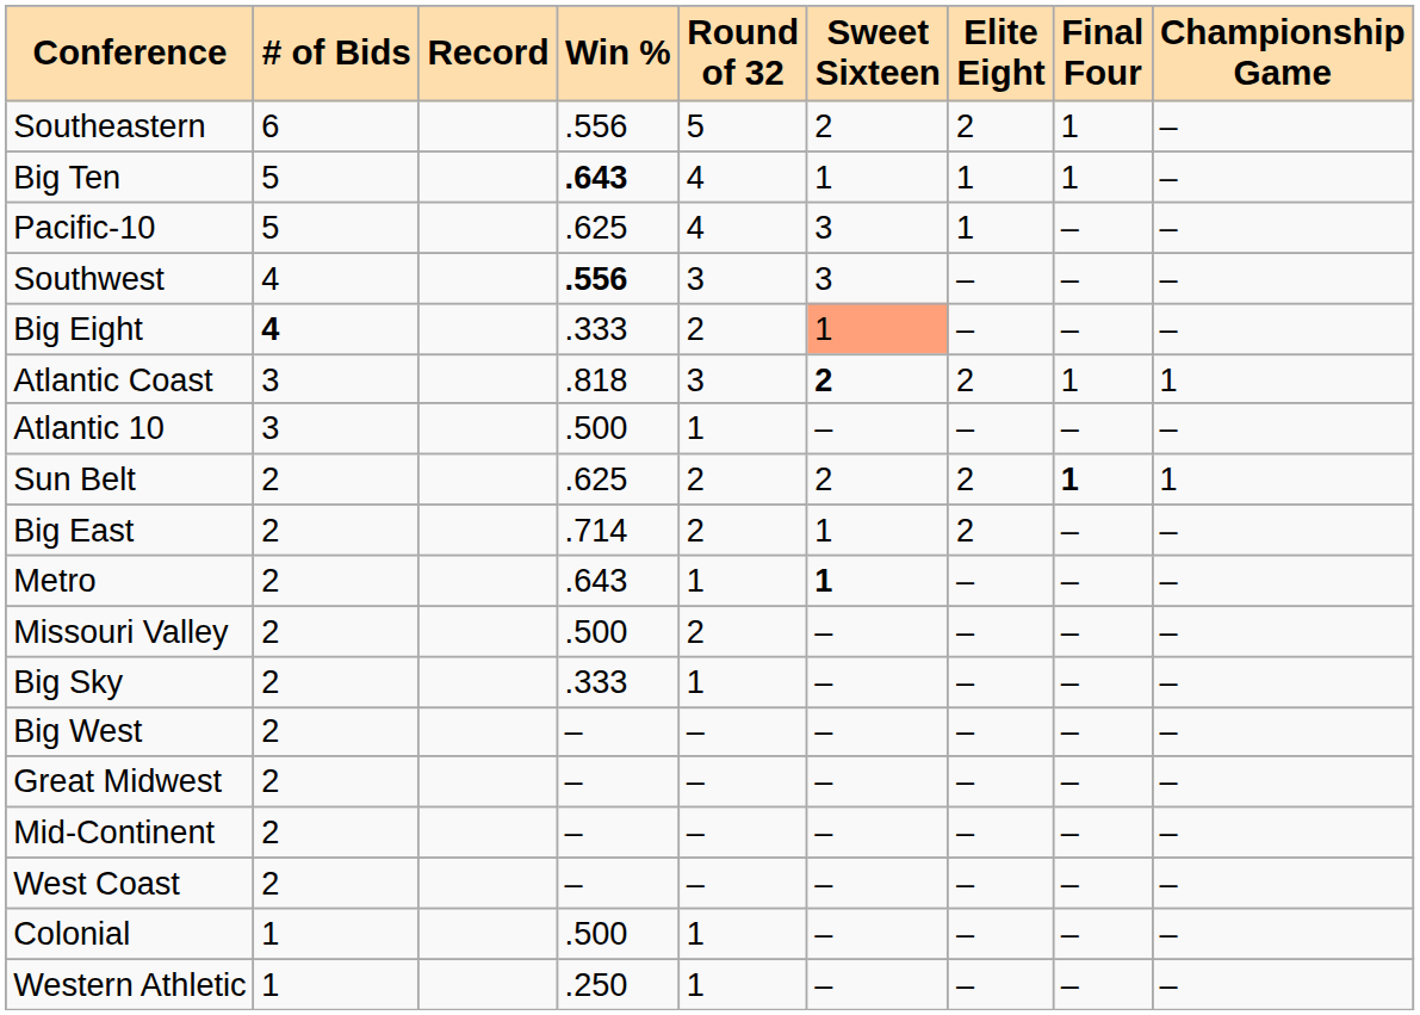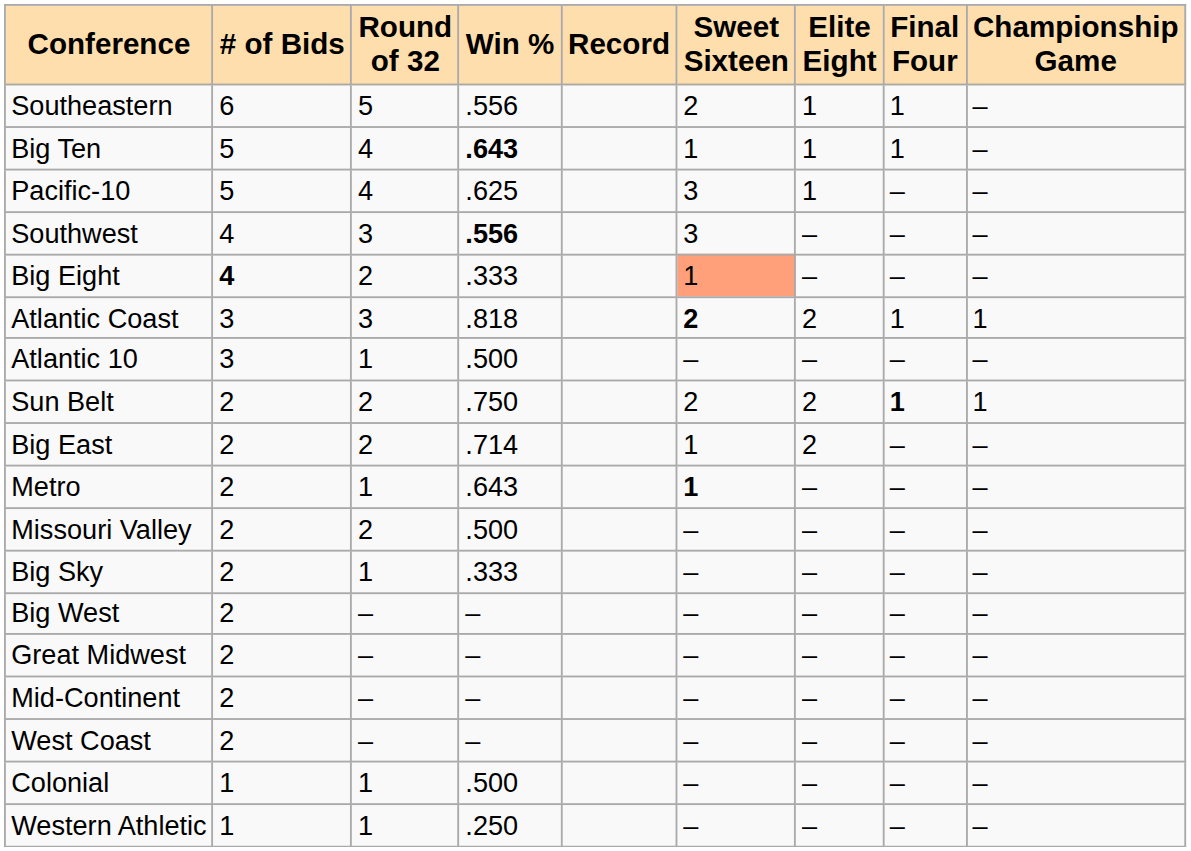columns swapped: Record <-> Round of 32
Southeastern | Elite Eight: 2 -> 1
Sun Belt | Win %: .625 -> .750
